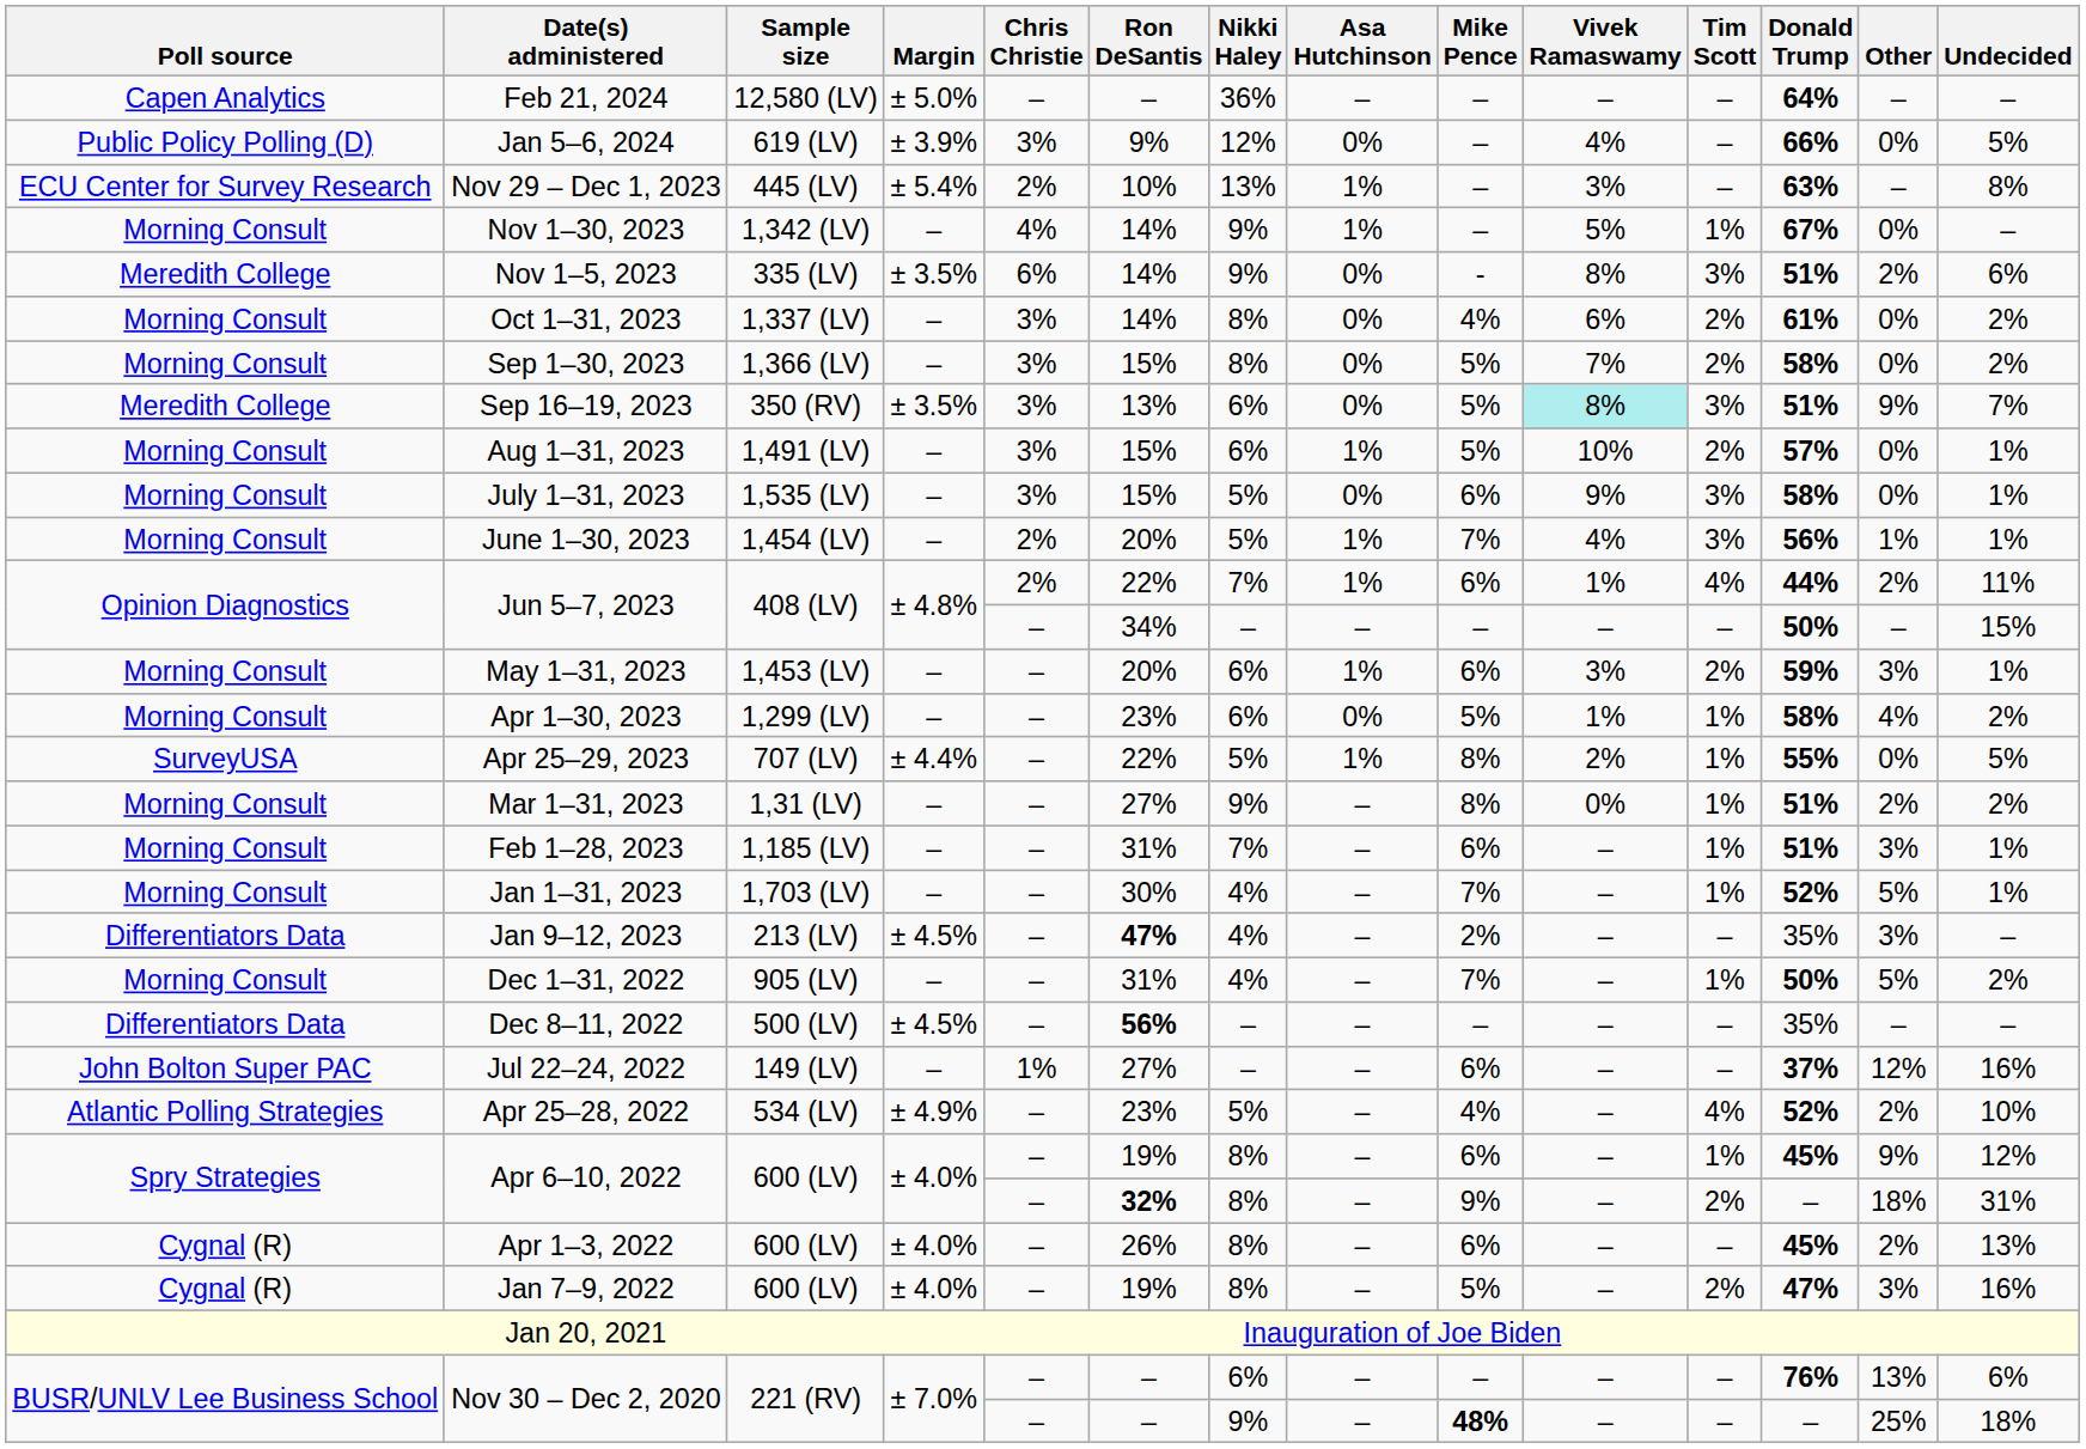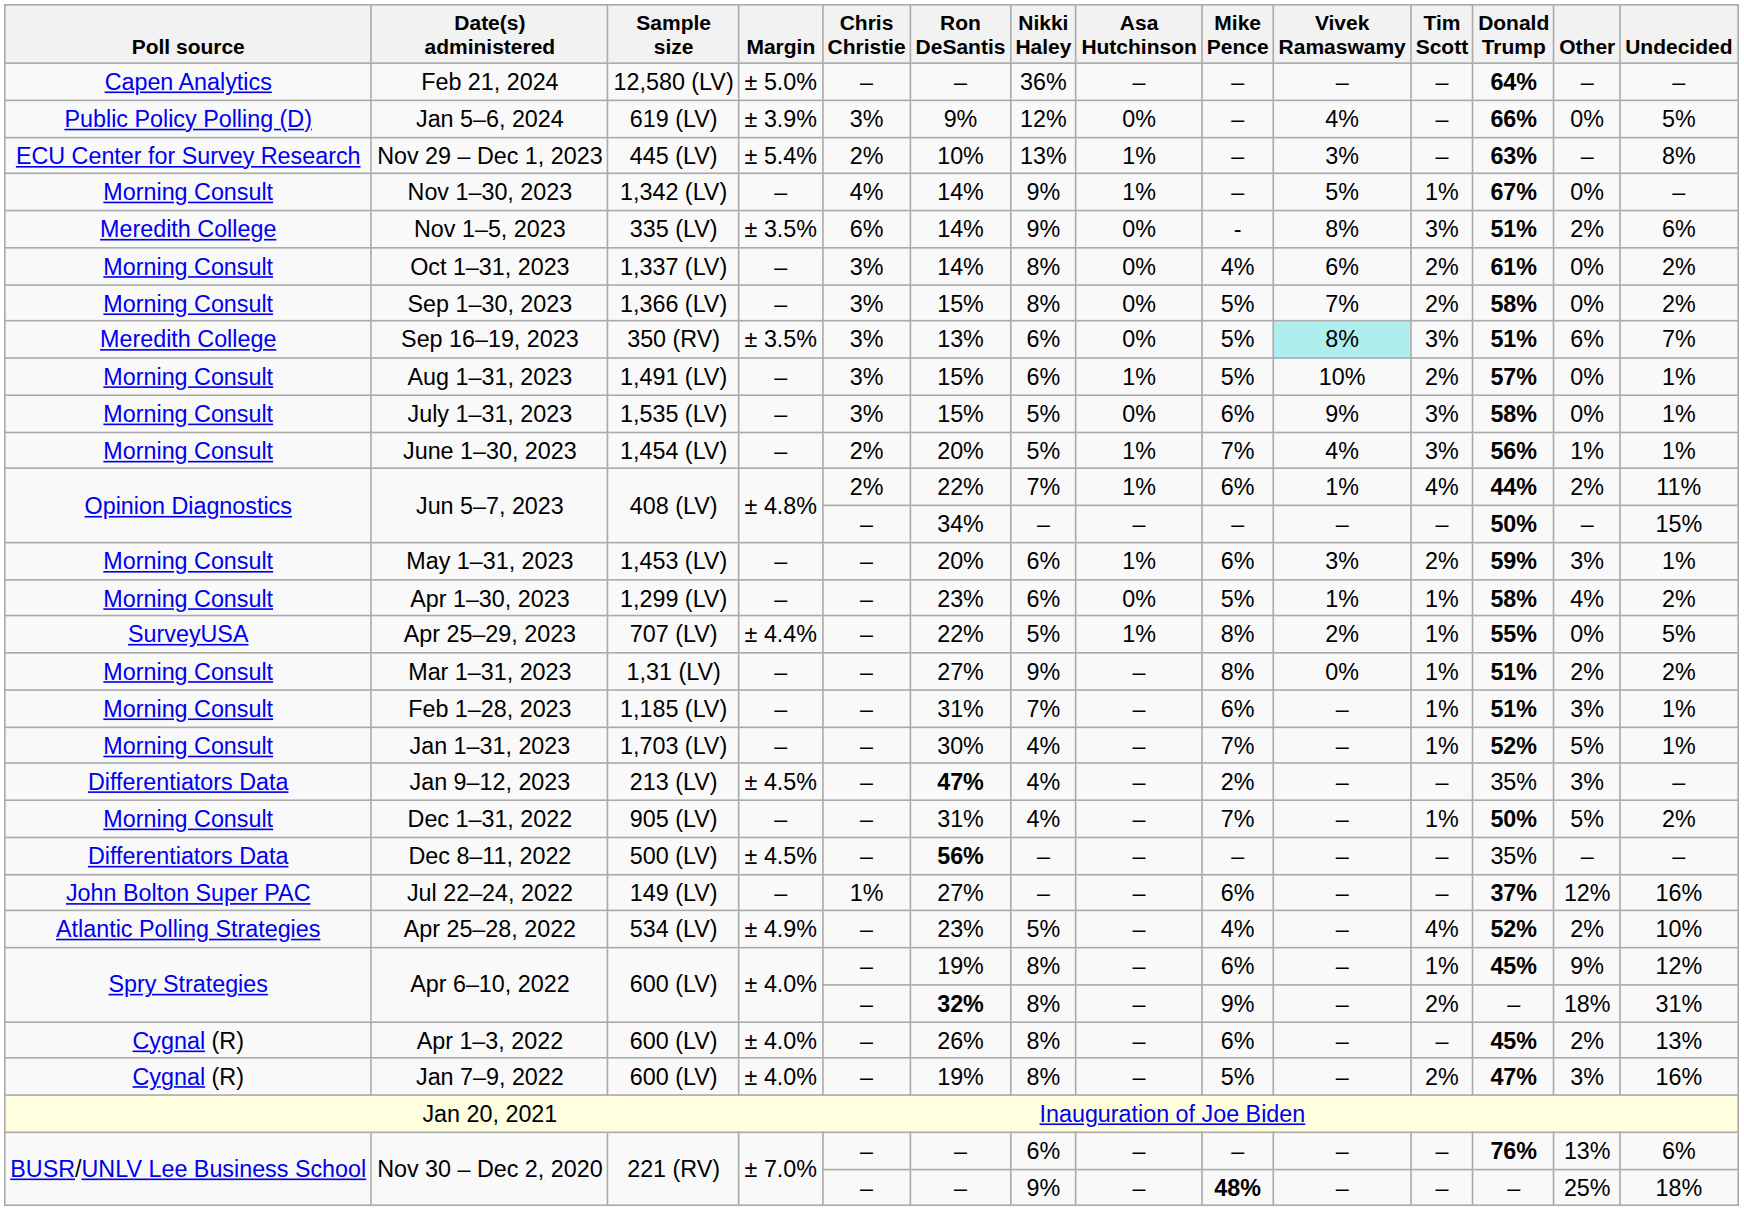Sep 16–19, 2023 | Other: 9% -> 6%
